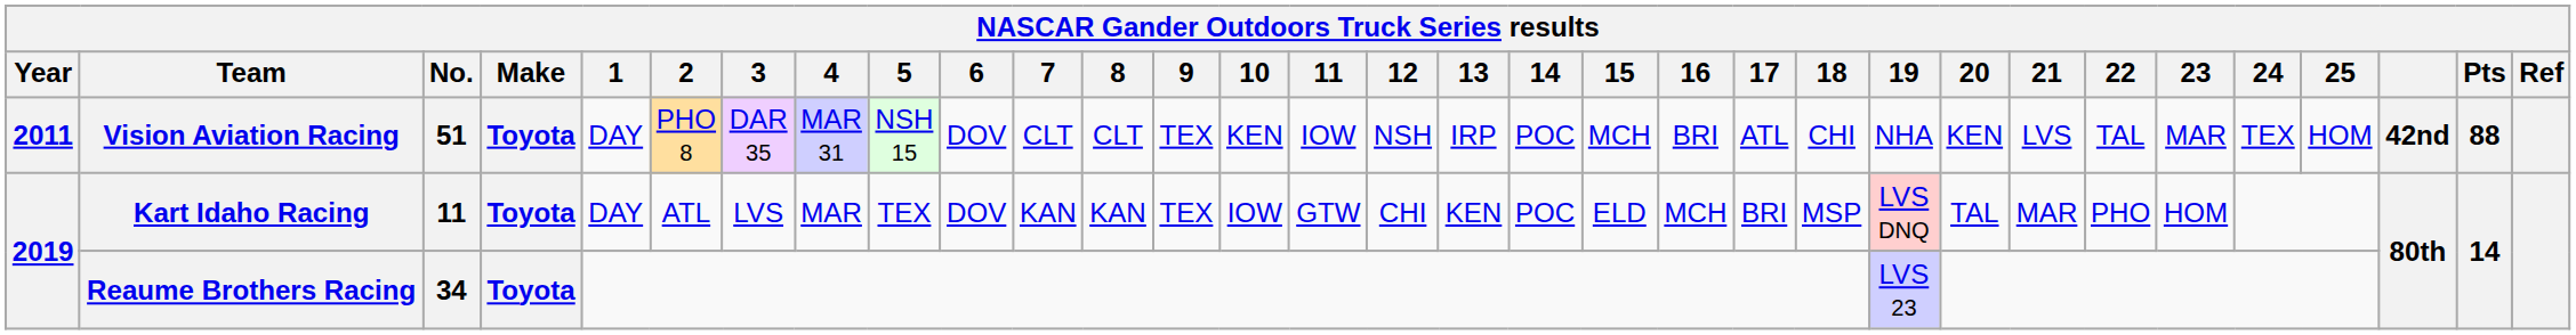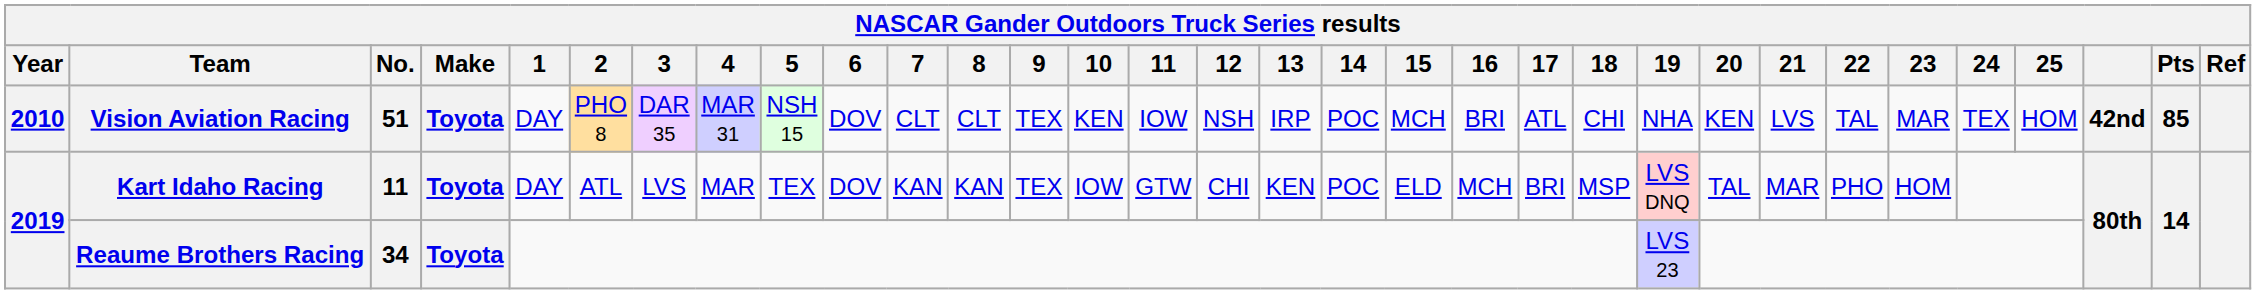Vision Aviation Racing | Year: 2011 -> 2010
Vision Aviation Racing | Pts: 88 -> 85
